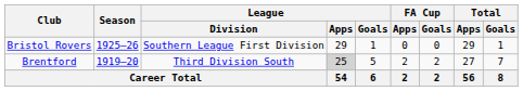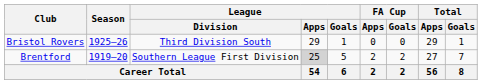Bristol Rovers | League / Division: Southern League First Division -> Third Division South
Brentford | League / Division: Third Division South -> Southern League First Division
